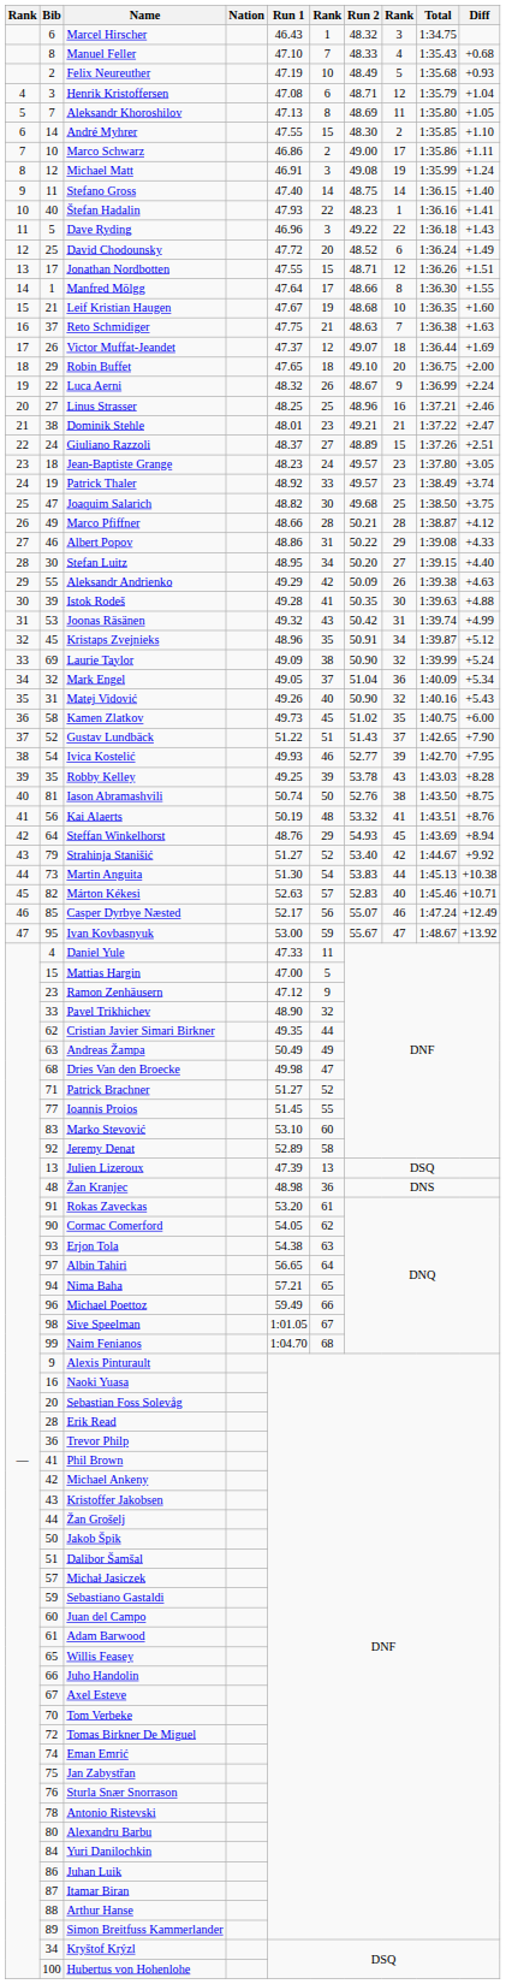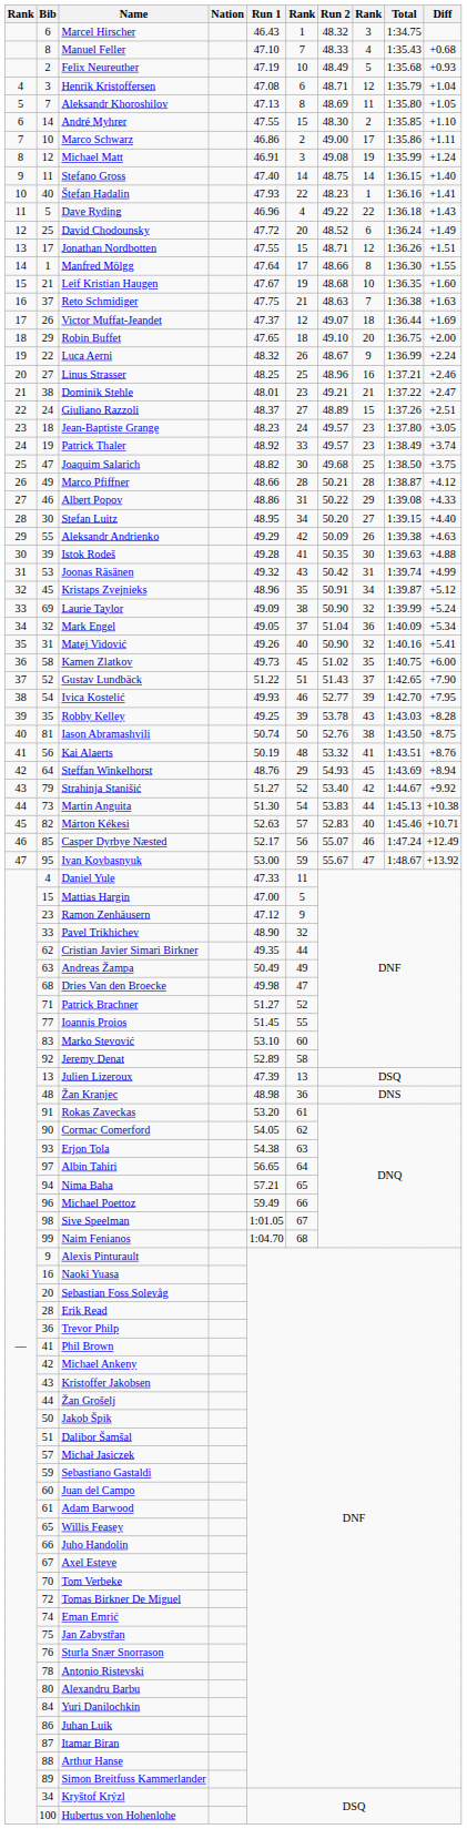Dave Ryding | column 6: 3 -> 4
Matej Vidović | Diff: +5.43 -> +5.41
